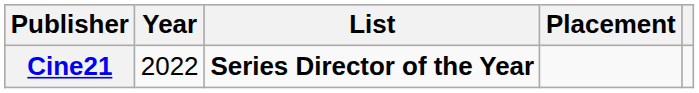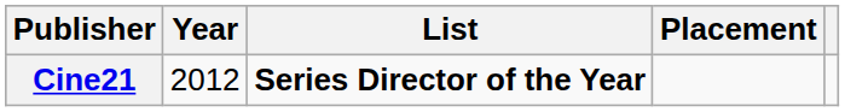Cine21 | Year: 2022 -> 2012
